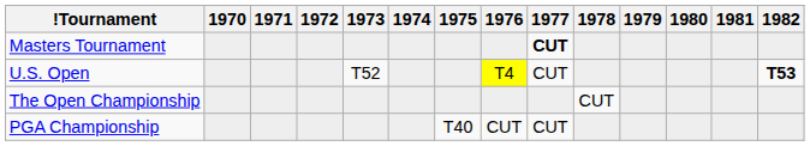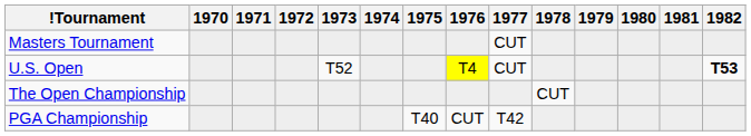Masters Tournament | 1977: bold -> normal
PGA Championship | 1977: CUT -> T42
